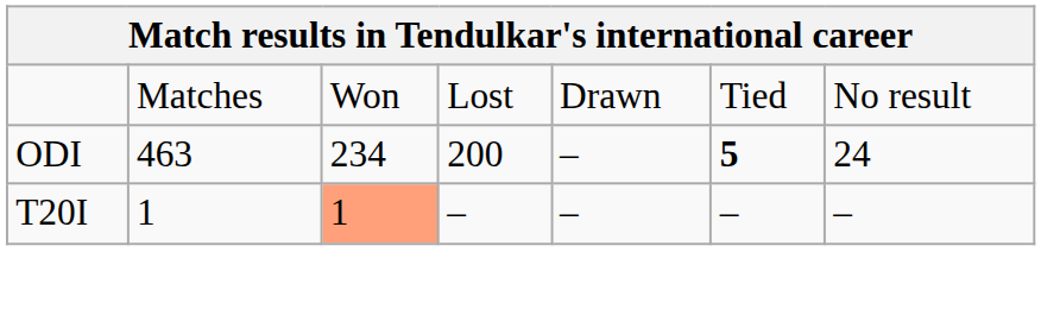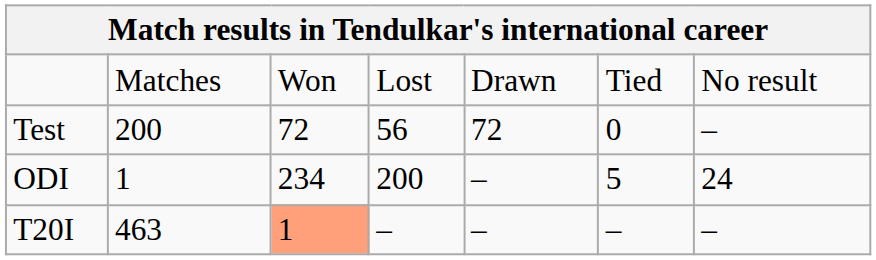+ row: Test | 200 | 72 | 56 | 72 | 0 | –
ODI | column 2: 463 -> 1
ODI | column 6: bold -> normal
T20I | column 2: 1 -> 463
